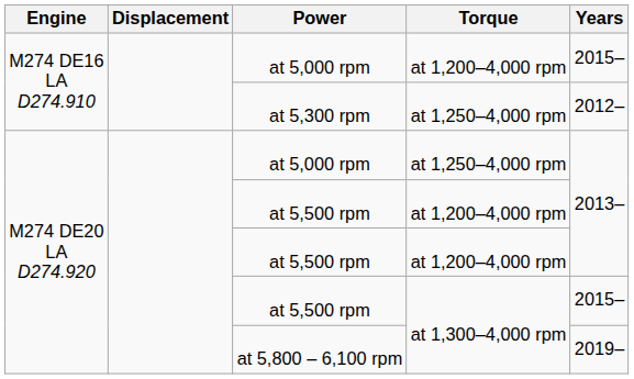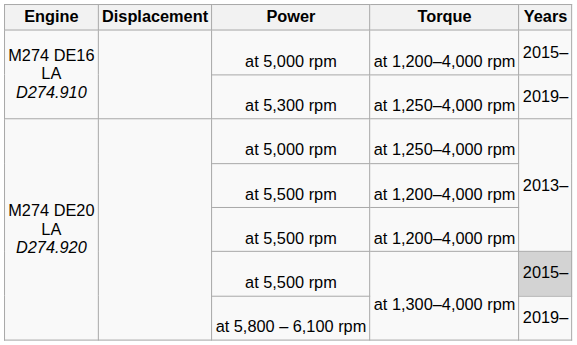at 5,300 rpm | Years: 2012– -> 2019–
at 5,500 rpm / at 1,300–4,000 rpm | Years: no background -> lightgrey background
